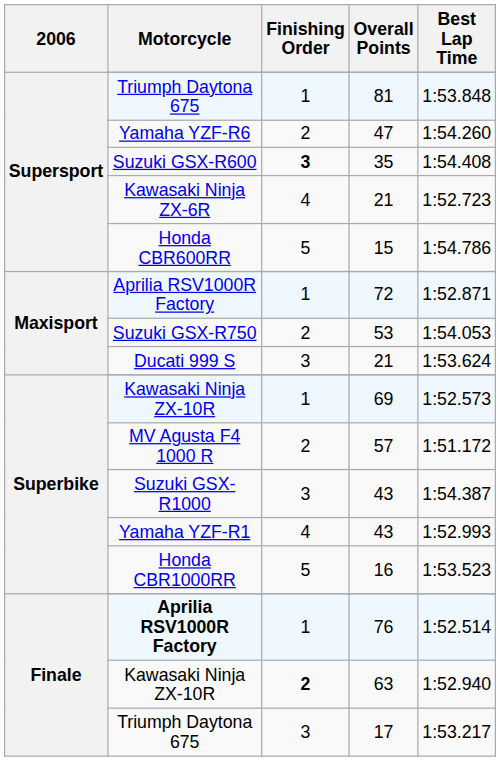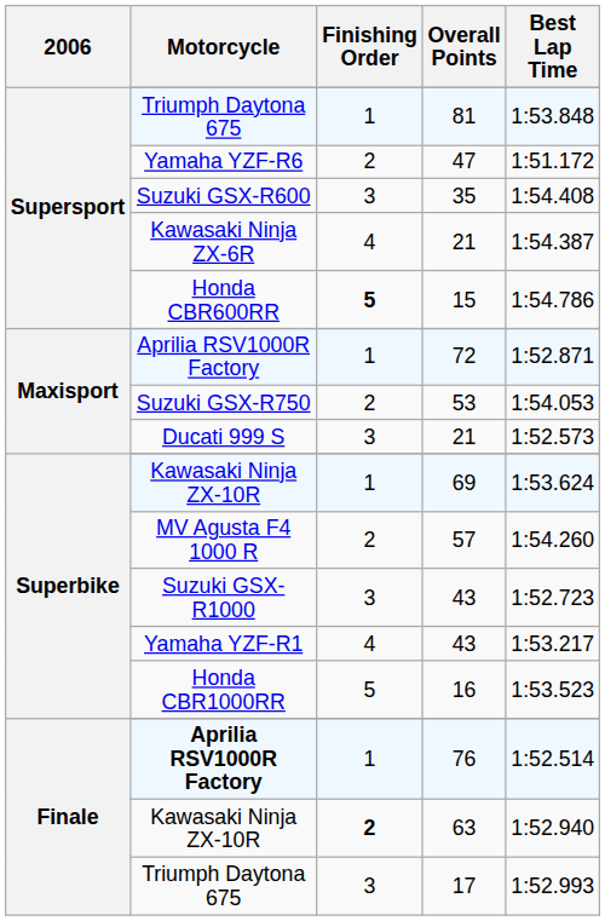47 | Best Lap Time: 1:54.260 -> 1:51.172
35 | Finishing Order: bold -> normal
Kawasaki Ninja ZX-6R / 21 | Best Lap Time: 1:52.723 -> 1:54.387
15 | Finishing Order: normal -> bold
Ducati 999 S / 21 | Best Lap Time: 1:53.624 -> 1:52.573
69 | Best Lap Time: 1:52.573 -> 1:53.624
57 | Best Lap Time: 1:51.172 -> 1:54.260
Suzuki GSX-R1000 / 43 | Best Lap Time: 1:54.387 -> 1:52.723
Yamaha YZF-R1 / 43 | Best Lap Time: 1:52.993 -> 1:53.217
17 | Best Lap Time: 1:53.217 -> 1:52.993
